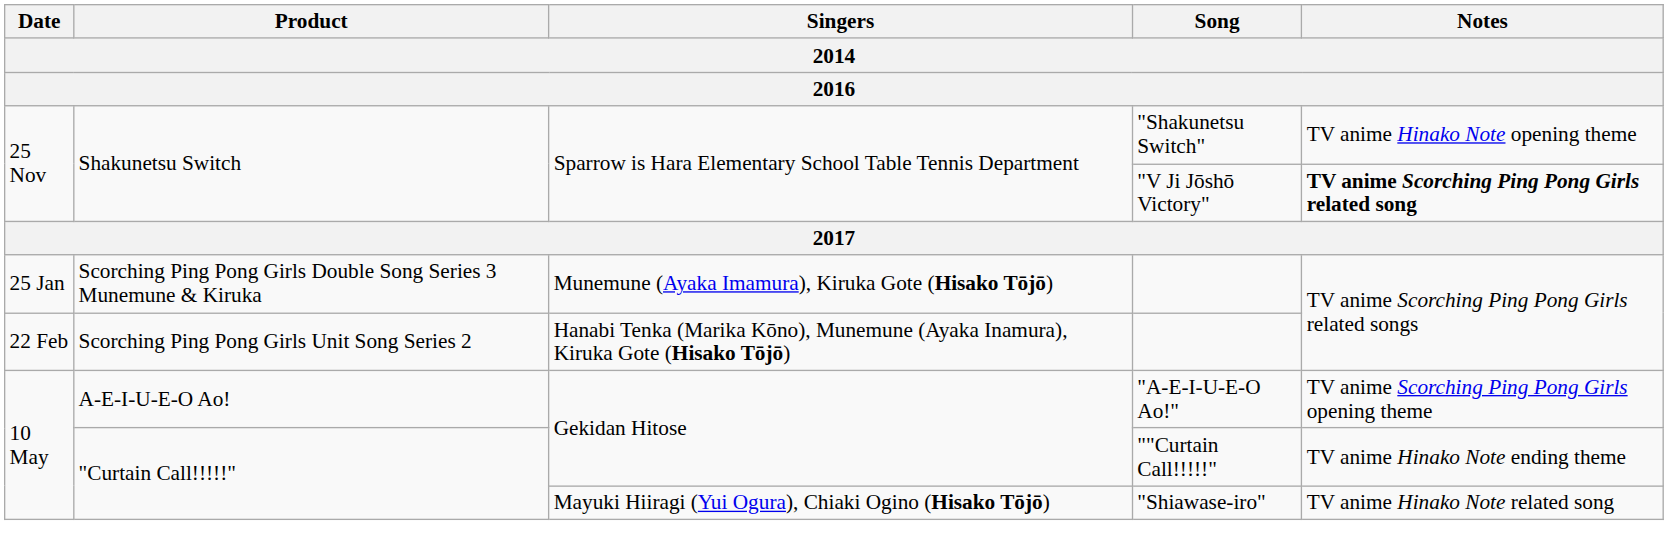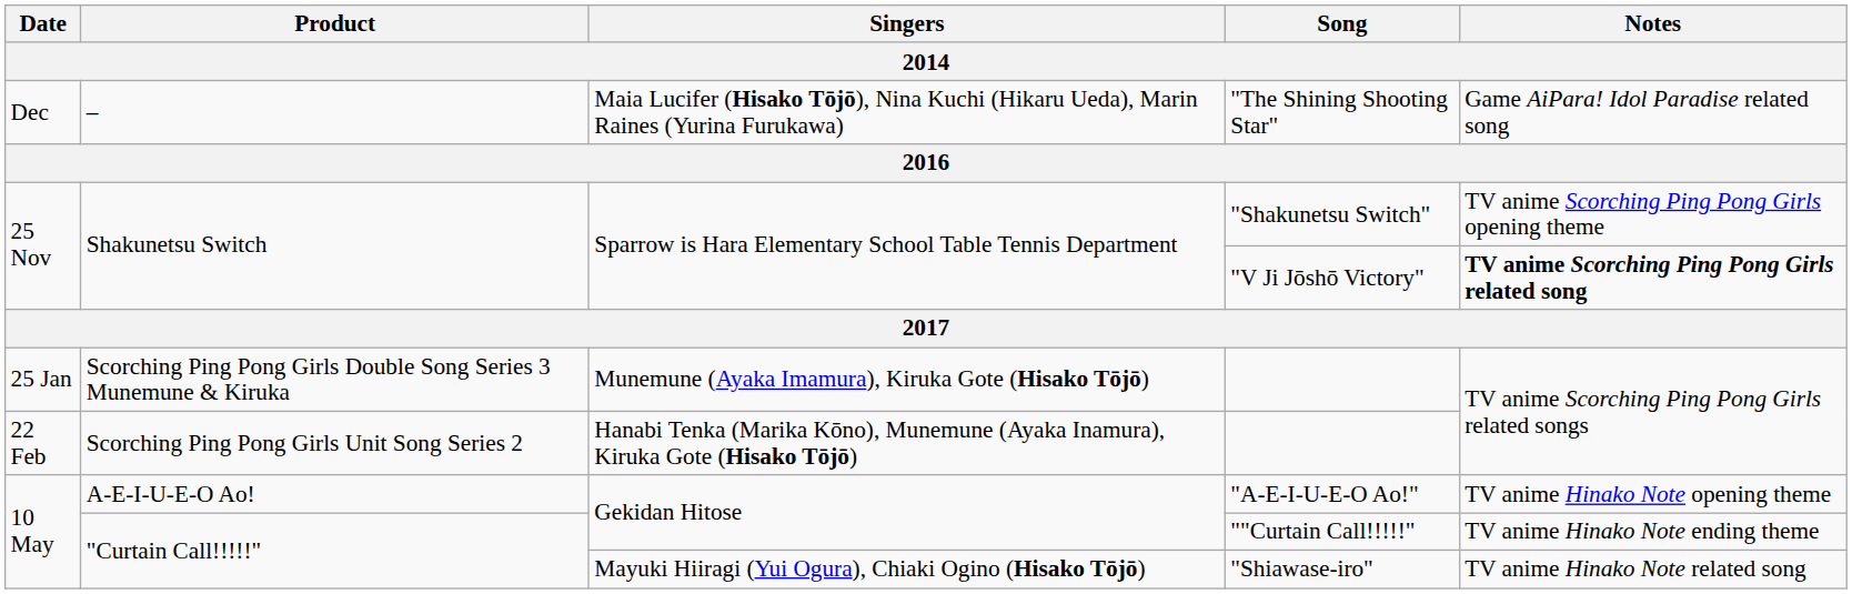+ row: Dec | – | Maia Lucifer (Hisako Tōjō), Nina Kuchi (Hikaru Ueda), Marin Raines (Yurina Furukawa) | "The Shining Shooting Star" | Game AiPara! Idol Paradise related song
"Shakunetsu Switch" | Notes: TV anime Hinako Note opening theme -> TV anime Scorching Ping Pong Girls opening theme
"A-E-I-U-E-O Ao!" | Notes: TV anime Scorching Ping Pong Girls opening theme -> TV anime Hinako Note opening theme
